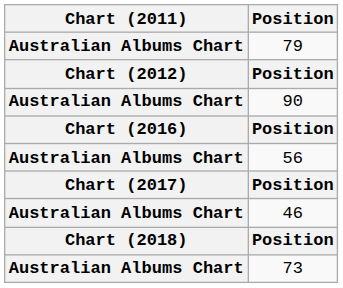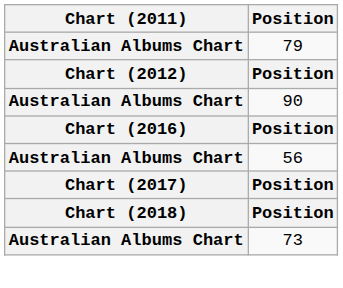- row: Australian Albums Chart | 46
